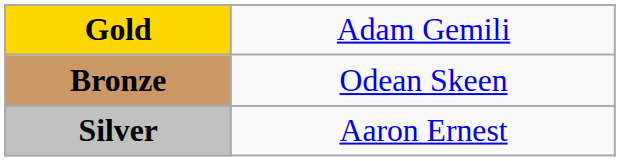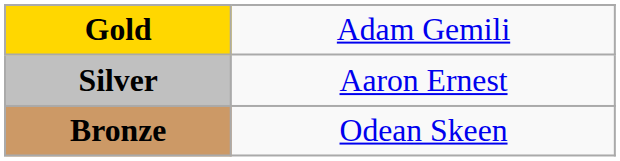rows swapped: Silver <-> Bronze
